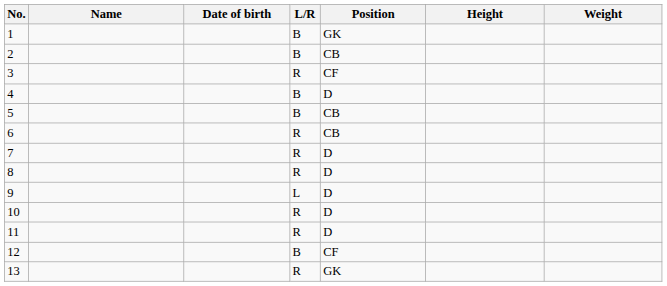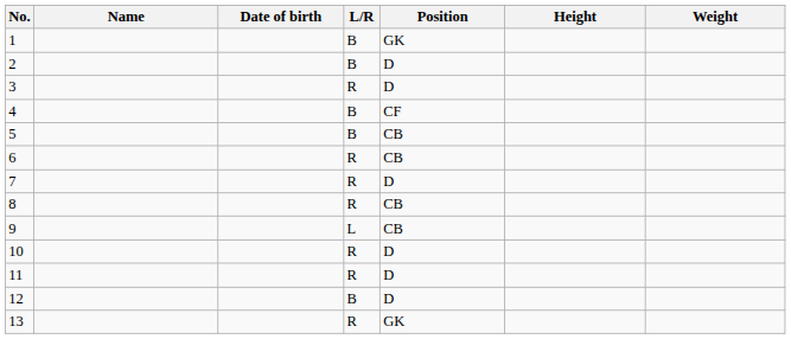2 | Position: CB -> D
3 | Position: CF -> D
4 | Position: D -> CF
8 | Position: D -> CB
9 | Position: D -> CB
12 | Position: CF -> D
